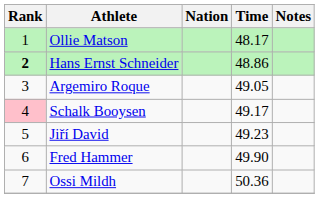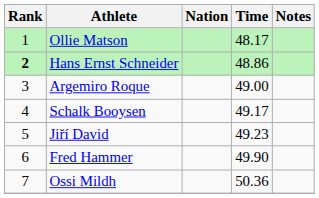Argemiro Roque | Time: 49.05 -> 49.00
Schalk Booysen | Rank: pink background -> no background
